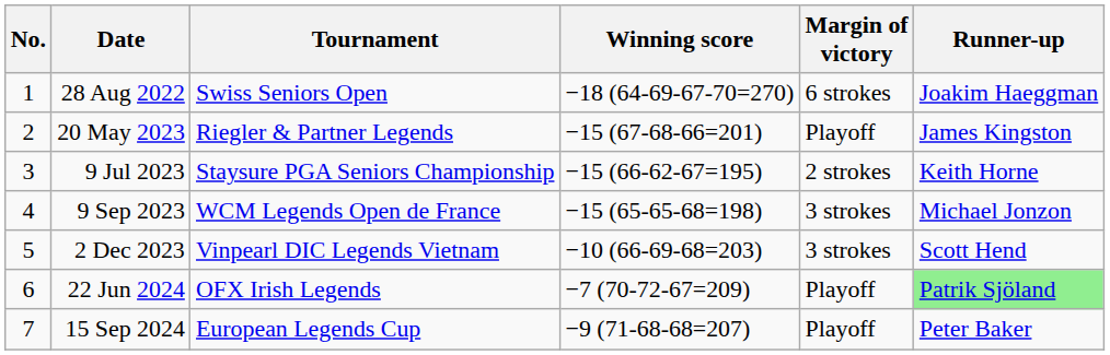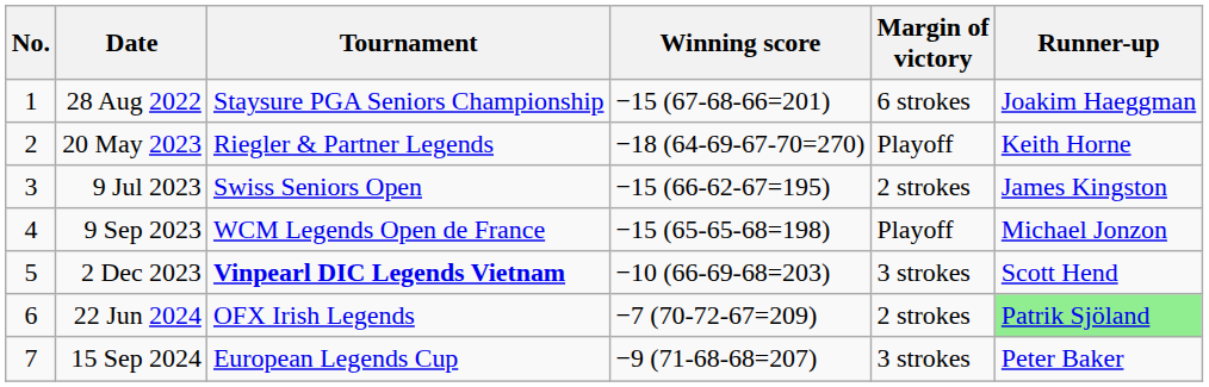28 Aug 2022 | Tournament: Swiss Seniors Open -> Staysure PGA Seniors Championship
28 Aug 2022 | Winning score: −18 (64-69-67-70=270) -> −15 (67-68-66=201)
20 May 2023 | Winning score: −15 (67-68-66=201) -> −18 (64-69-67-70=270)
20 May 2023 | Runner-up: James Kingston -> Keith Horne
9 Jul 2023 | Tournament: Staysure PGA Seniors Championship -> Swiss Seniors Open
9 Jul 2023 | Runner-up: Keith Horne -> James Kingston
9 Sep 2023 | Margin of victory: 3 strokes -> Playoff
2 Dec 2023 | Tournament: normal -> bold
22 Jun 2024 | Margin of victory: Playoff -> 2 strokes
15 Sep 2024 | Margin of victory: Playoff -> 3 strokes
